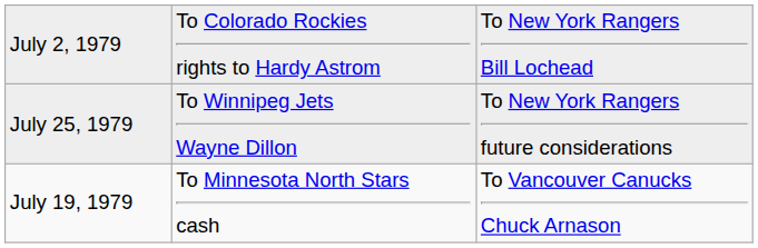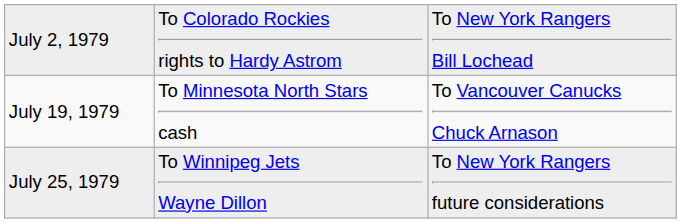rows swapped: July 19, 1979 <-> July 25, 1979
